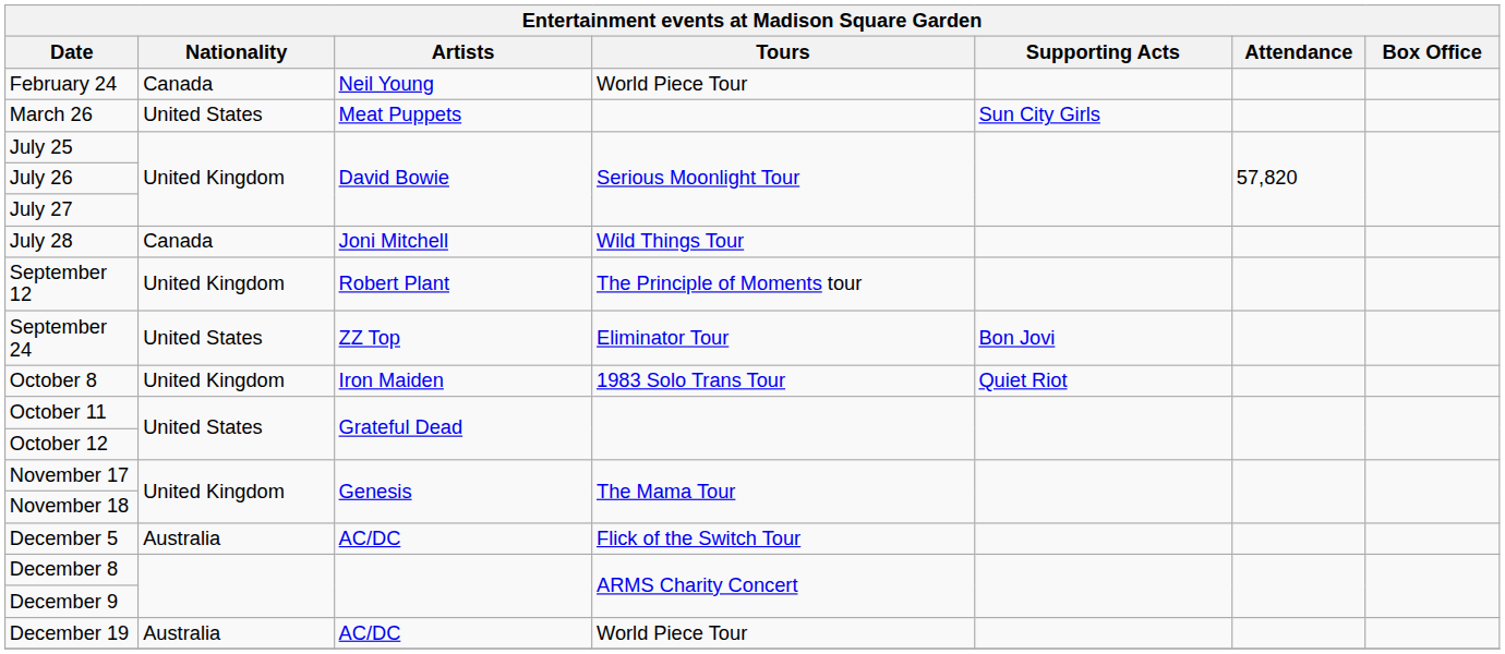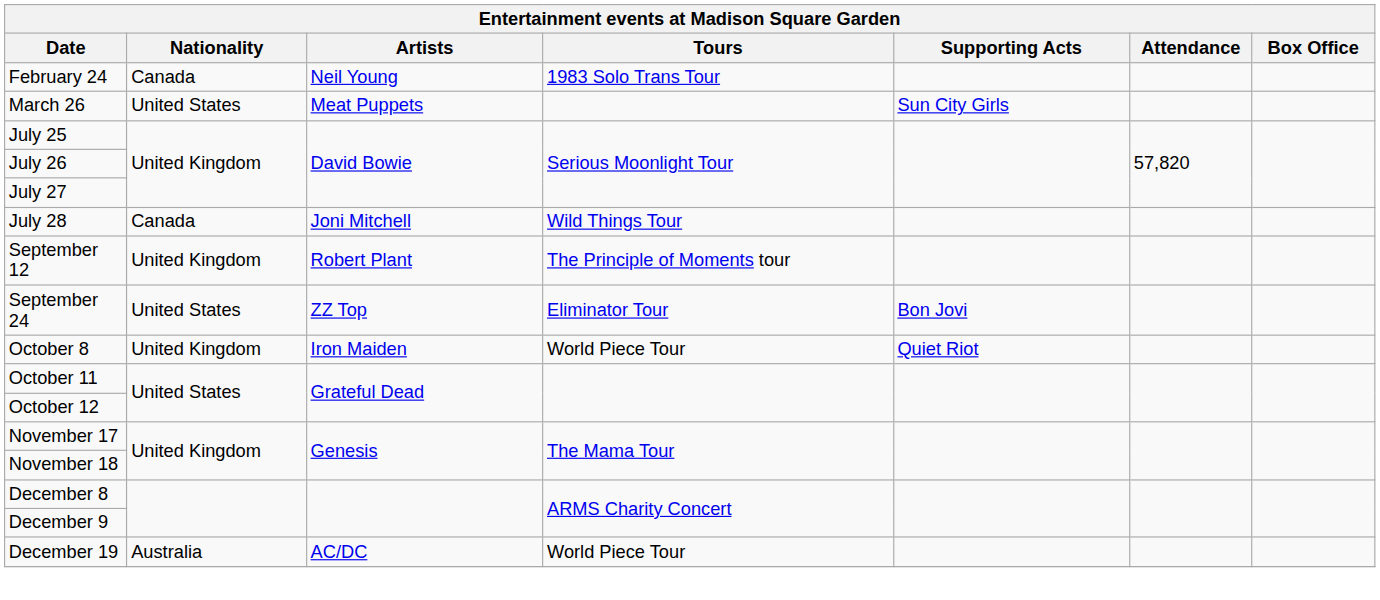February 24 | Tours: World Piece Tour -> 1983 Solo Trans Tour
October 8 | Tours: 1983 Solo Trans Tour -> World Piece Tour
- row: December 5 | Australia | AC/DC | Flick of the Switch Tour
